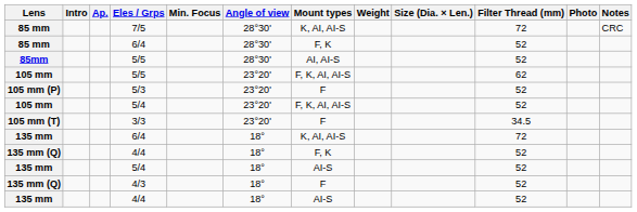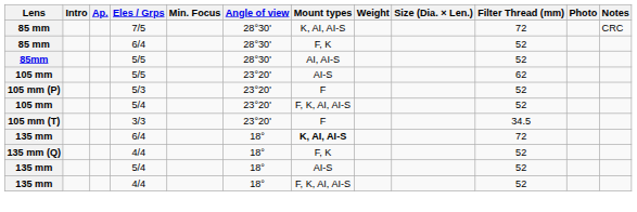105 mm / 5/5 | Mount types: F, K, AI, AI-S -> AI-S
135 mm / 6/4 | Mount types: normal -> bold
- row: 135 mm (Q) | 4/3 | 18° | F | 52
135 mm / 4/4 | Mount types: AI-S -> F, K, AI, AI-S
